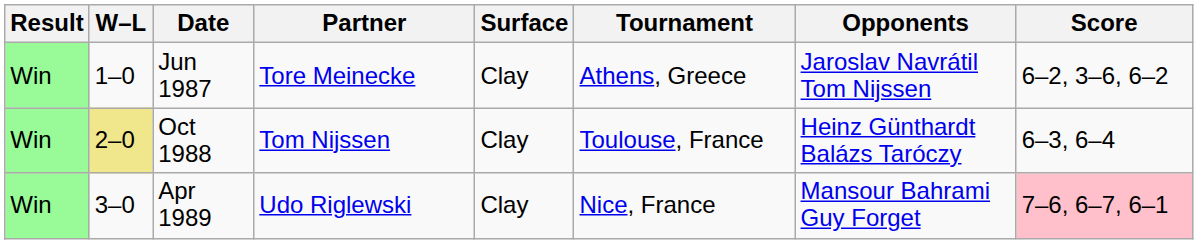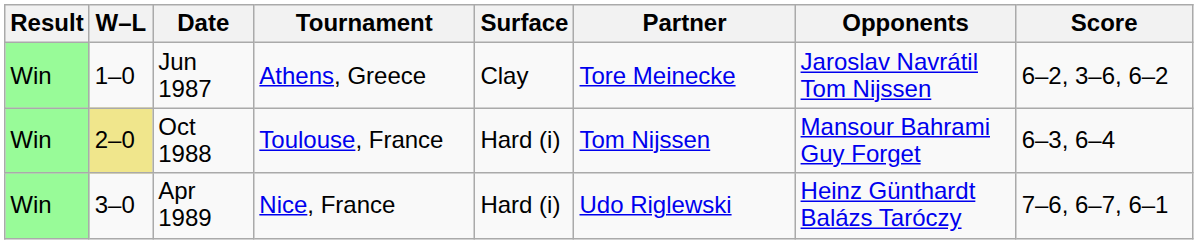columns swapped: Tournament <-> Partner
Oct 1988 | Surface: Clay -> Hard (i)
Oct 1988 | Opponents: Heinz Günthardt Balázs Taróczy -> Mansour Bahrami Guy Forget
Apr 1989 | Surface: Clay -> Hard (i)
Apr 1989 | Opponents: Mansour Bahrami Guy Forget -> Heinz Günthardt Balázs Taróczy
Apr 1989 | Score: pink background -> no background
